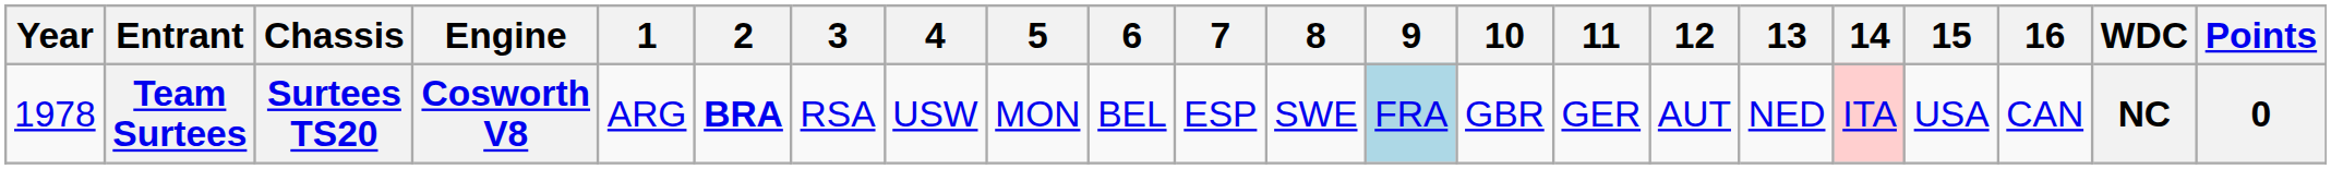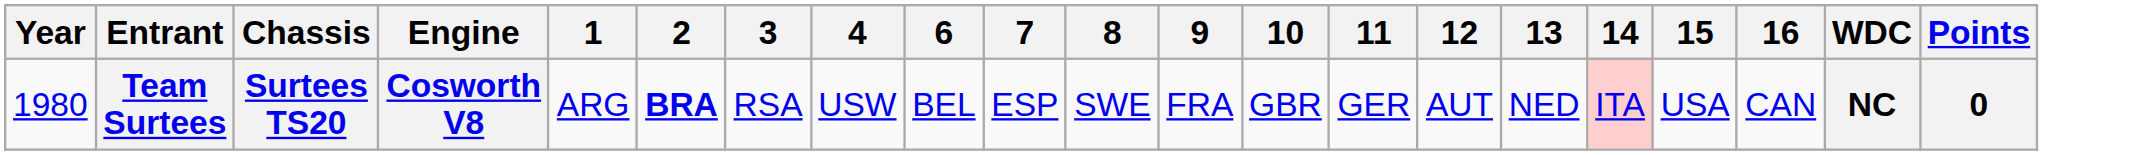- column: 5 | MON
Team Surtees | Year: 1978 -> 1980
Team Surtees | 9: lightblue background -> no background
